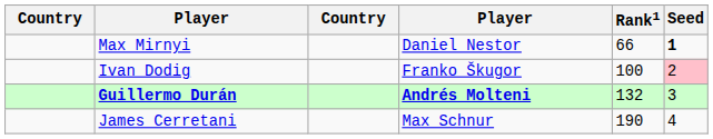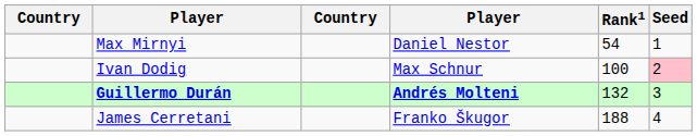Max Mirnyi | Rank1: 66 -> 54
Max Mirnyi | Seed: bold -> normal
Ivan Dodig | column 4: Franko Škugor -> Max Schnur
James Cerretani | column 4: Max Schnur -> Franko Škugor
James Cerretani | Rank1: 190 -> 188
